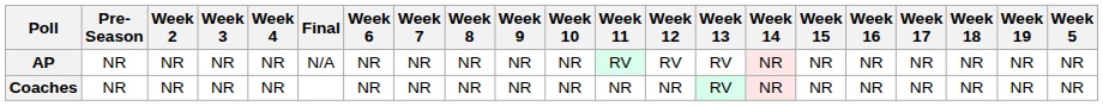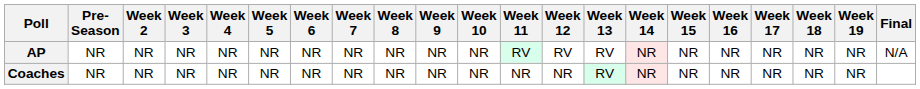columns swapped: Week 5 <-> Final
